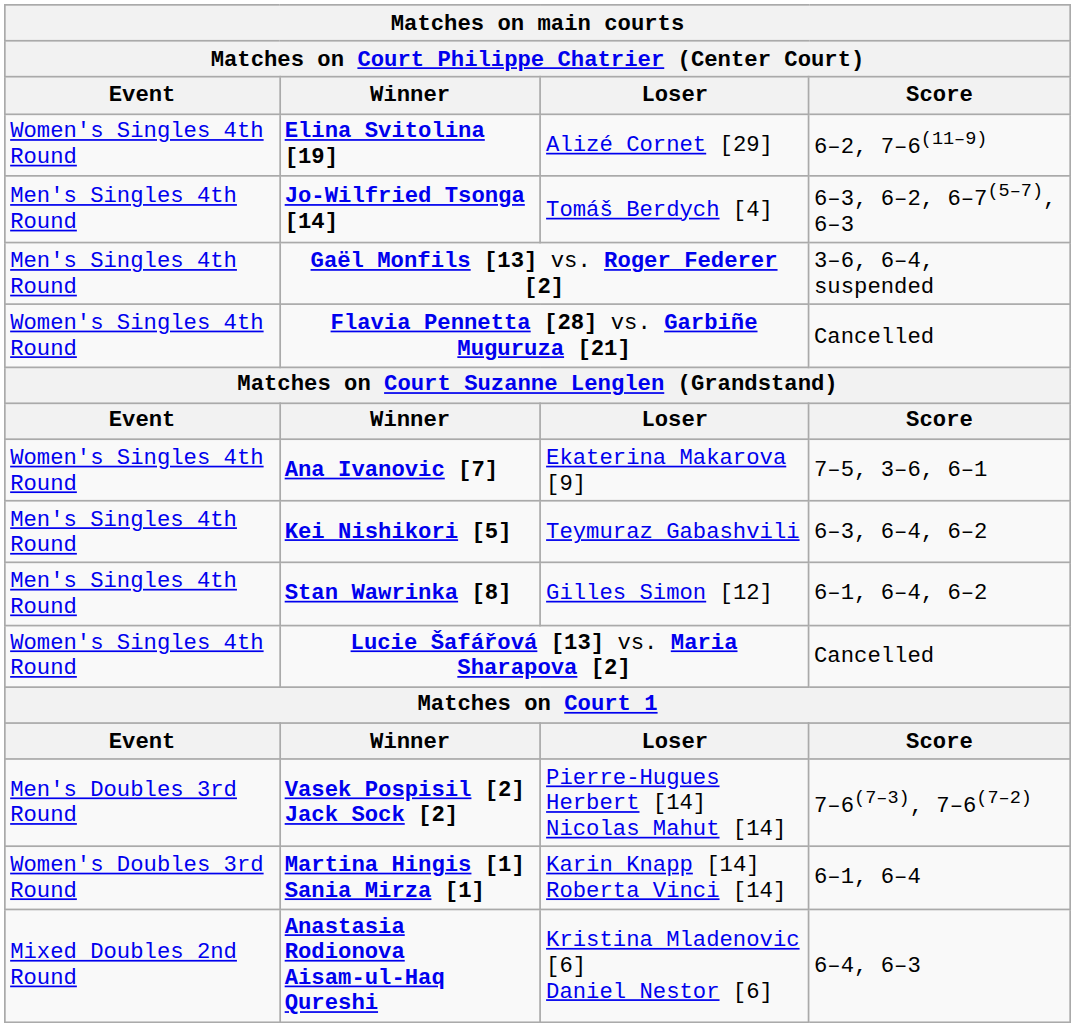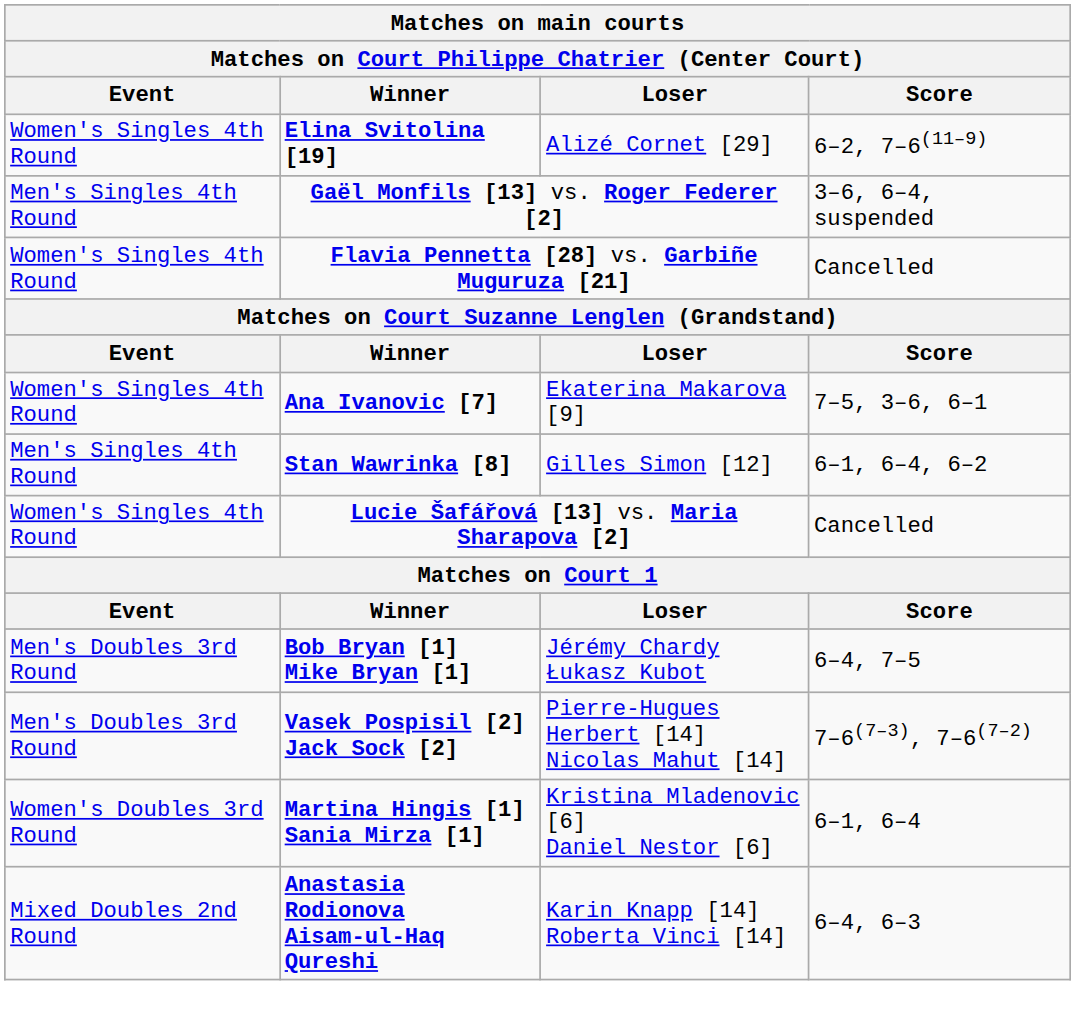- row: Men's Singles 4th Round | Jo-Wilfried Tsonga [14] | Tomáš Berdych [4] | 6–3, 6–2, 6–7(5–7), 6–3
- row: Men's Singles 4th Round | Kei Nishikori [5] | Teymuraz Gabashvili | 6–3, 6–4, 6–2
+ row: Men's Doubles 3rd Round | Bob Bryan [1] Mike Bryan [1] | Jérémy Chardy Łukasz Kubot | 6–4, 7–5
Martina Hingis [1] Sania Mirza [1] | Loser: Karin Knapp [14] Roberta Vinci [14] -> Kristina Mladenovic [6] Daniel Nestor [6]
Anastasia Rodionova Aisam-ul-Haq Qureshi | Loser: Kristina Mladenovic [6] Daniel Nestor [6] -> Karin Knapp [14] Roberta Vinci [14]
